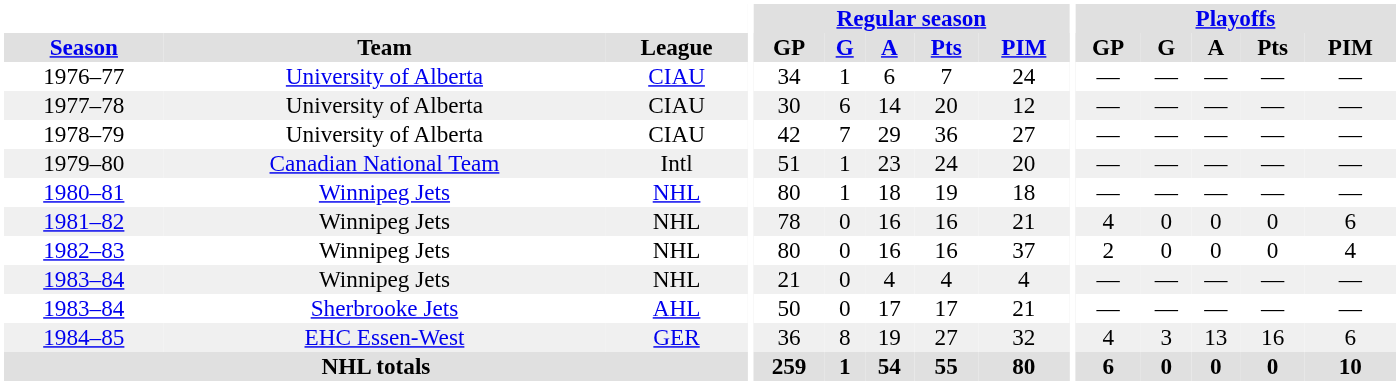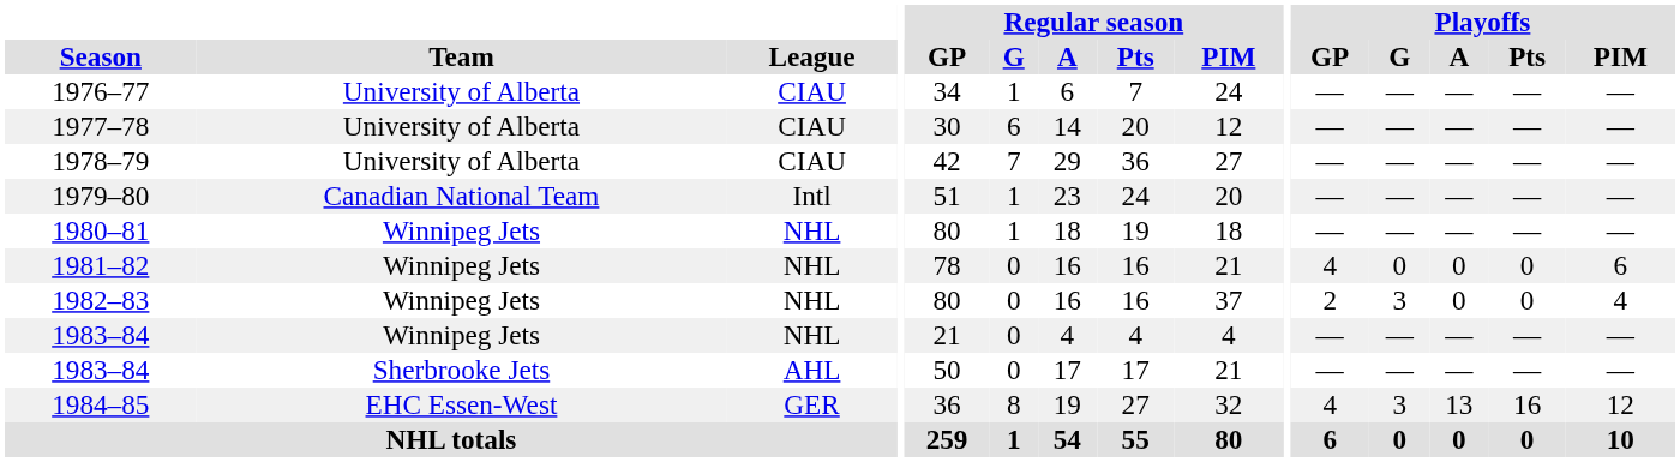1982–83 | Playoffs / G: 0 -> 3
1984–85 | Playoffs / PIM: 6 -> 12
